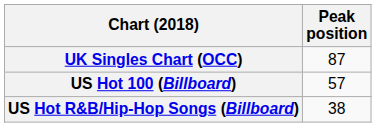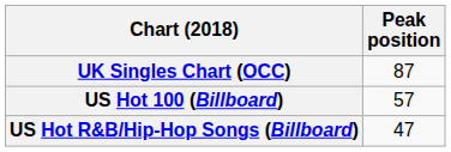US Hot R&B/Hip-Hop Songs (Billboard) | Peak position: 38 -> 47
